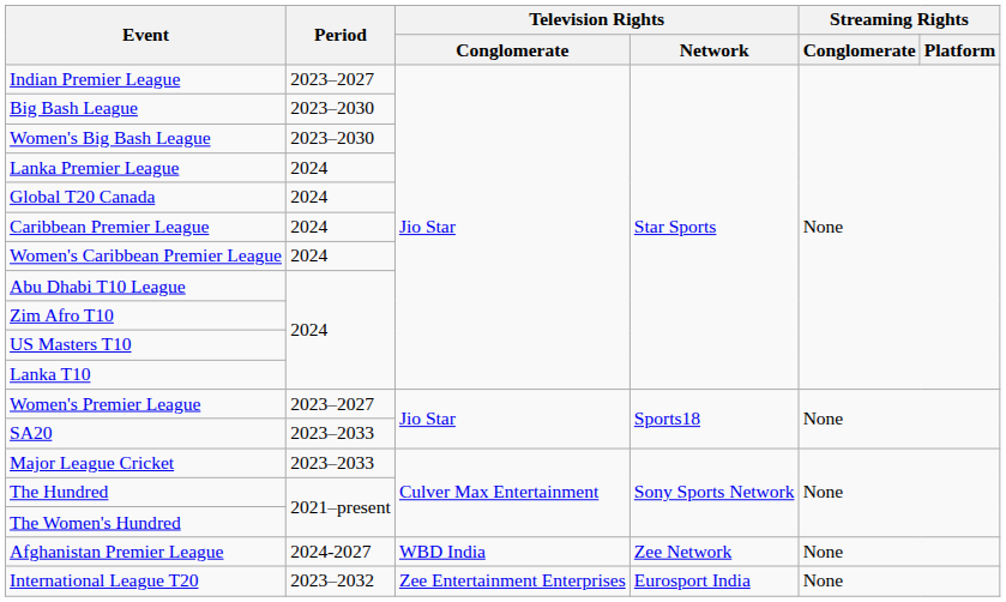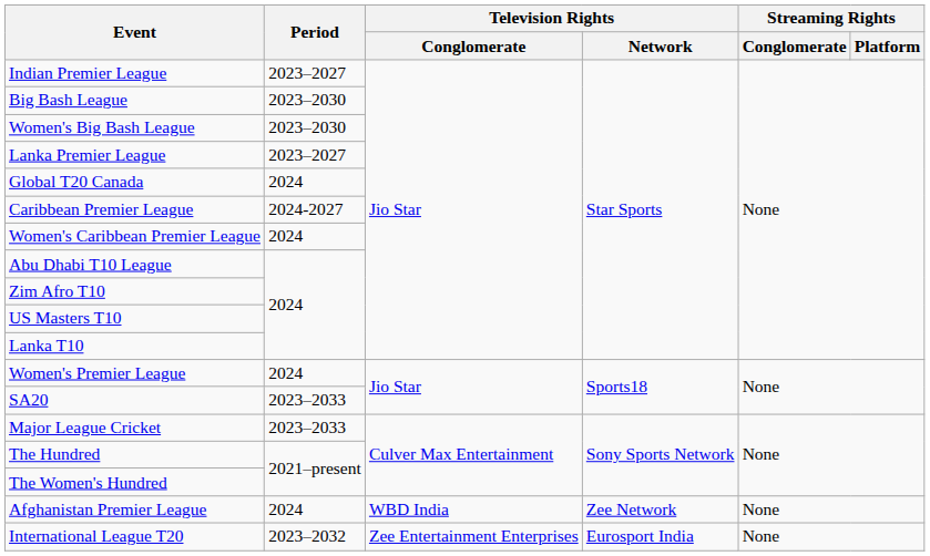Lanka Premier League | Period: 2024 -> 2023–2027
Caribbean Premier League | Period: 2024 -> 2024-2027
Women's Premier League | Period: 2023–2027 -> 2024
Afghanistan Premier League | Period: 2024-2027 -> 2024
